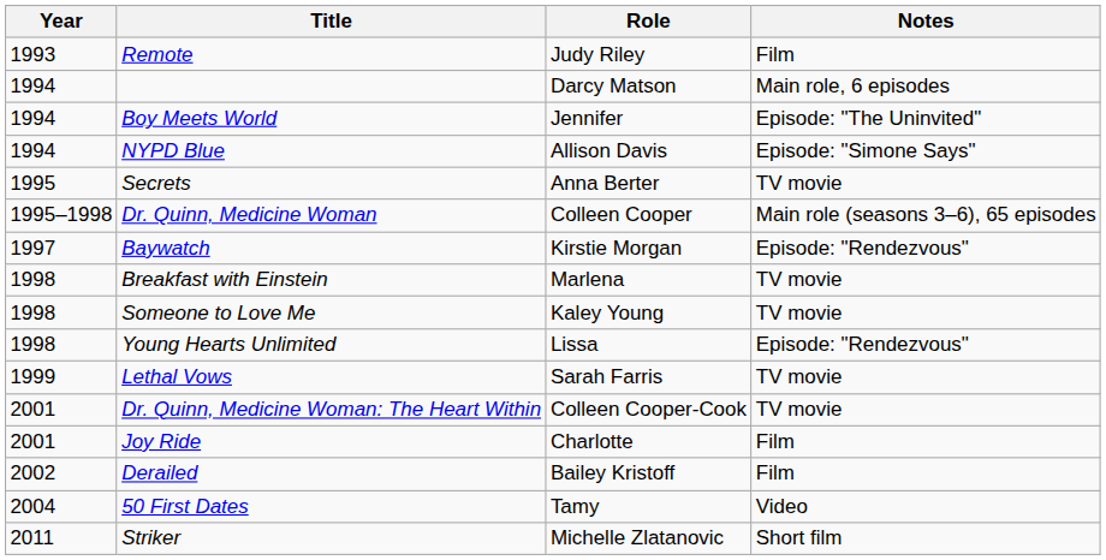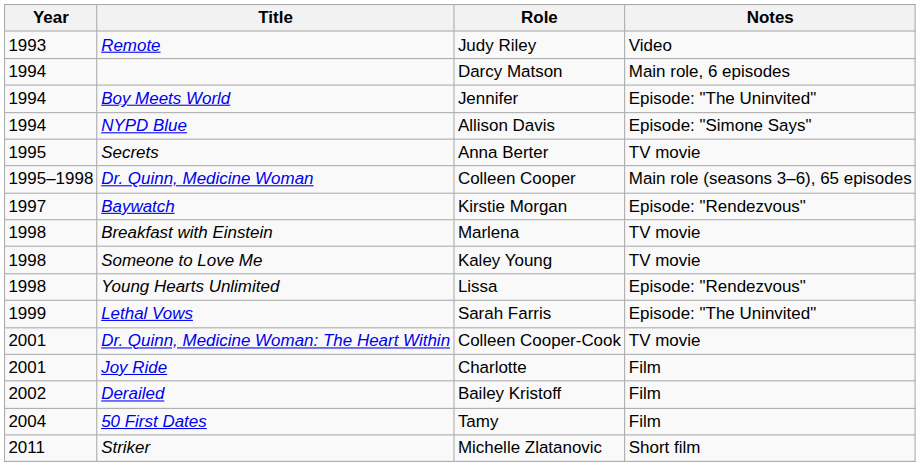Remote | Notes: Film -> Video
Lethal Vows | Notes: TV movie -> Episode: "The Uninvited"
50 First Dates | Notes: Video -> Film
